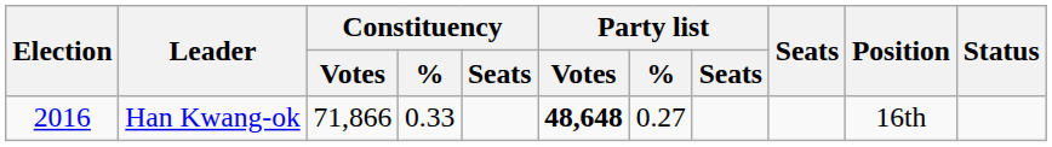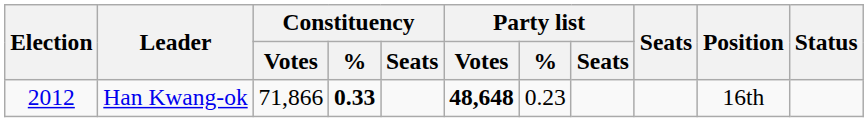Han Kwang-ok | Election: 2016 -> 2012
Han Kwang-ok | Constituency / %: normal -> bold
Han Kwang-ok | Party list / %: 0.27 -> 0.23
